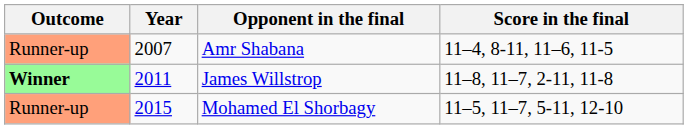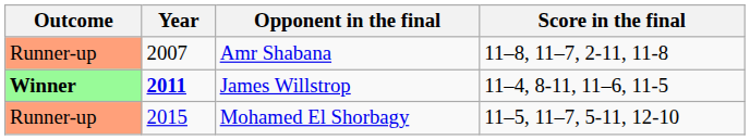Amr Shabana | Score in the final: 11–4, 8-11, 11–6, 11-5 -> 11–8, 11–7, 2-11, 11-8
James Willstrop | Year: normal -> bold
James Willstrop | Score in the final: 11–8, 11–7, 2-11, 11-8 -> 11–4, 8-11, 11–6, 11-5
